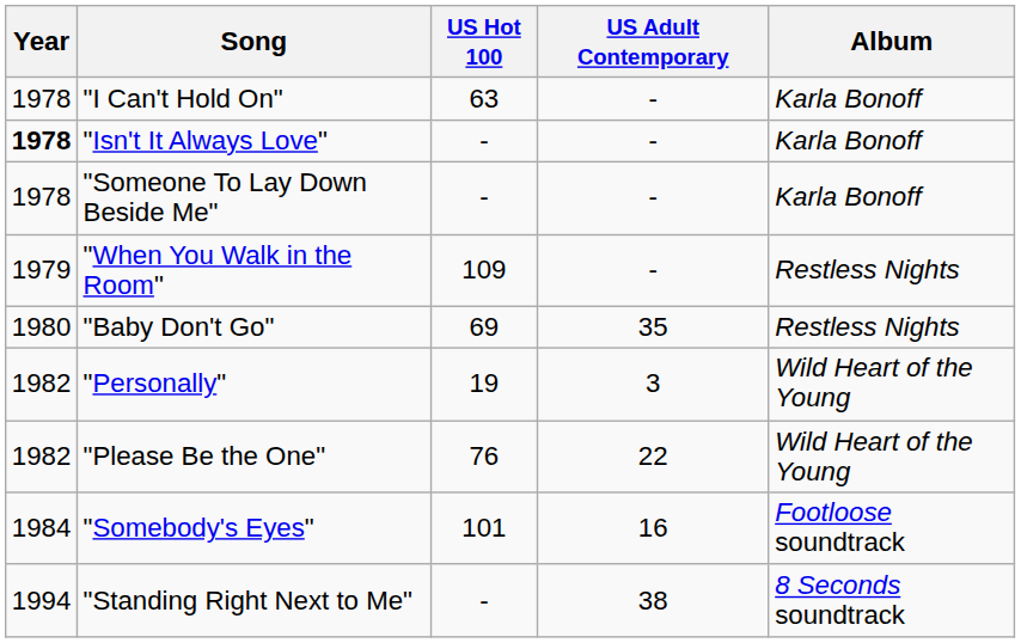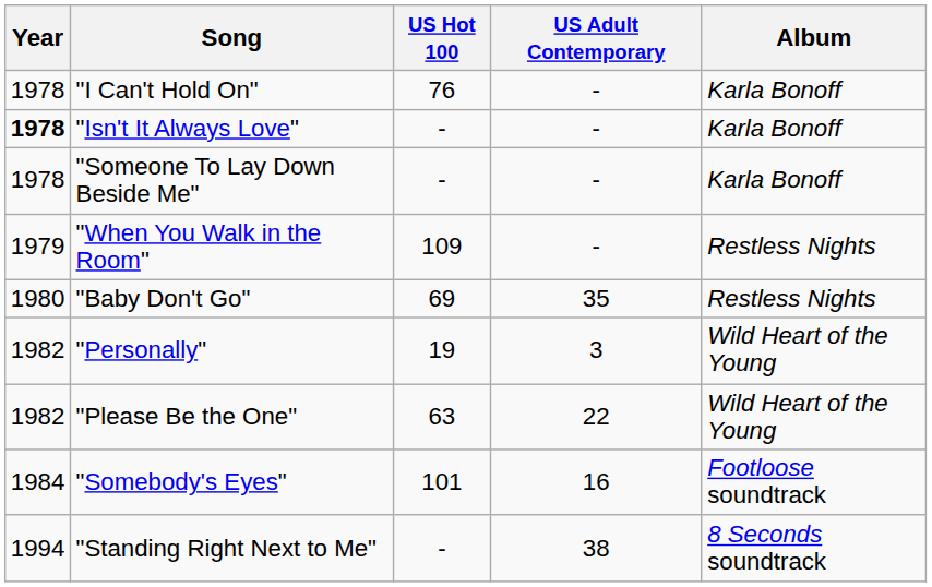"I Can't Hold On" | US Hot 100: 63 -> 76
"Please Be the One" | US Hot 100: 76 -> 63
